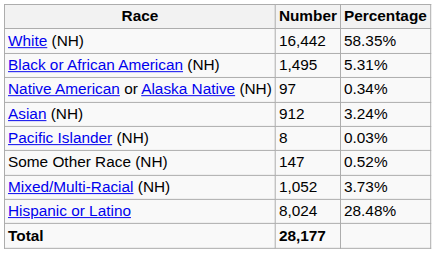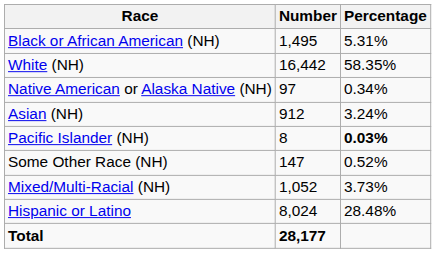rows swapped: White (NH) <-> Black or African American (NH)
Pacific Islander (NH) | Percentage: normal -> bold
